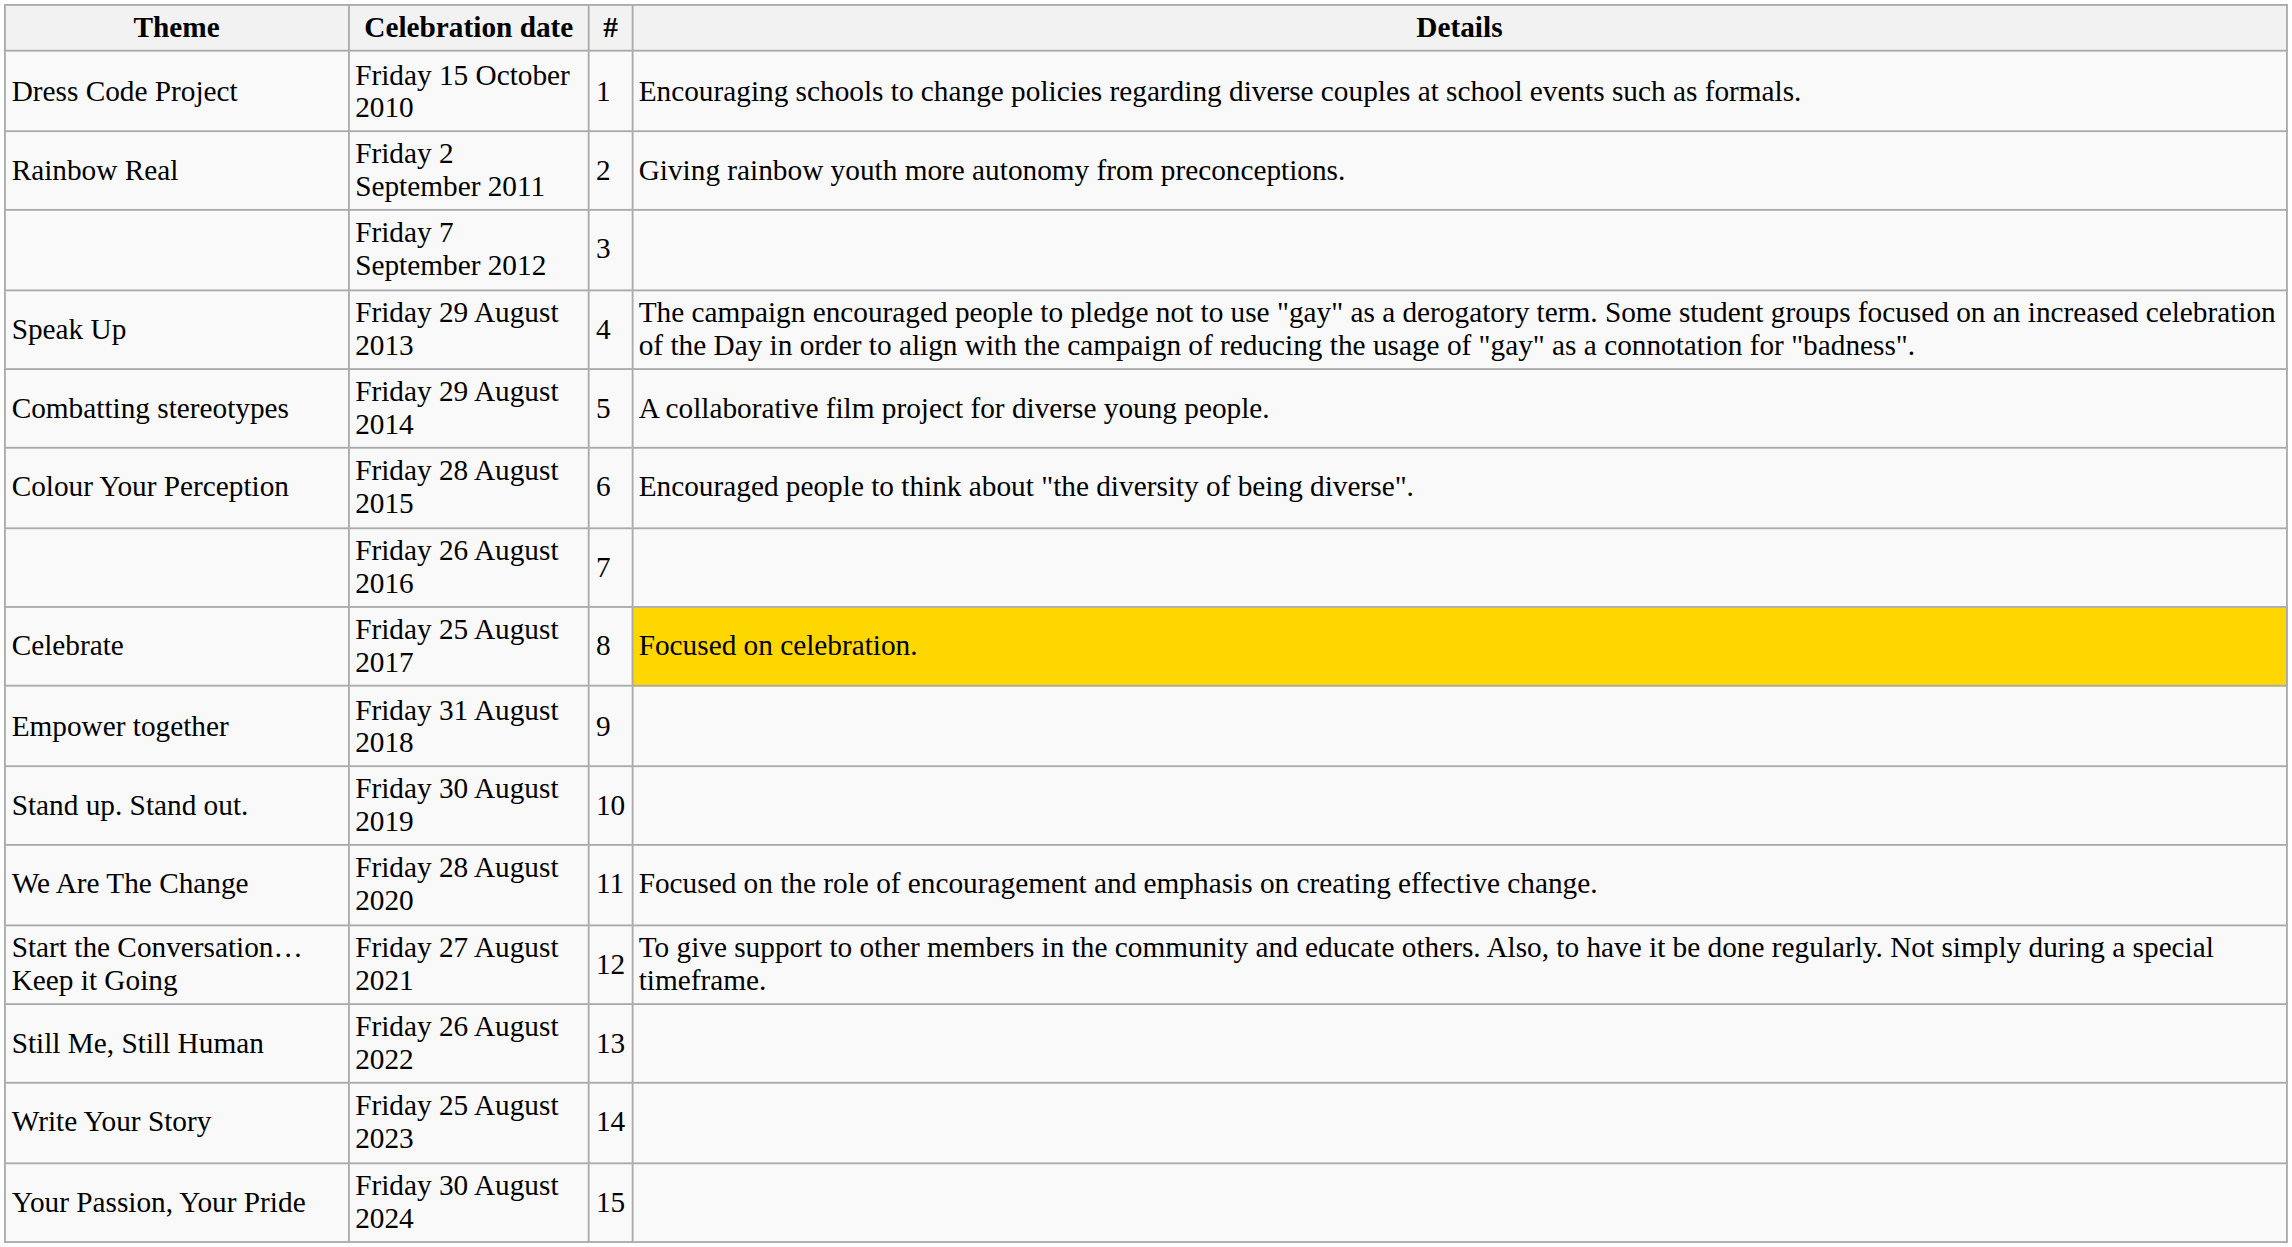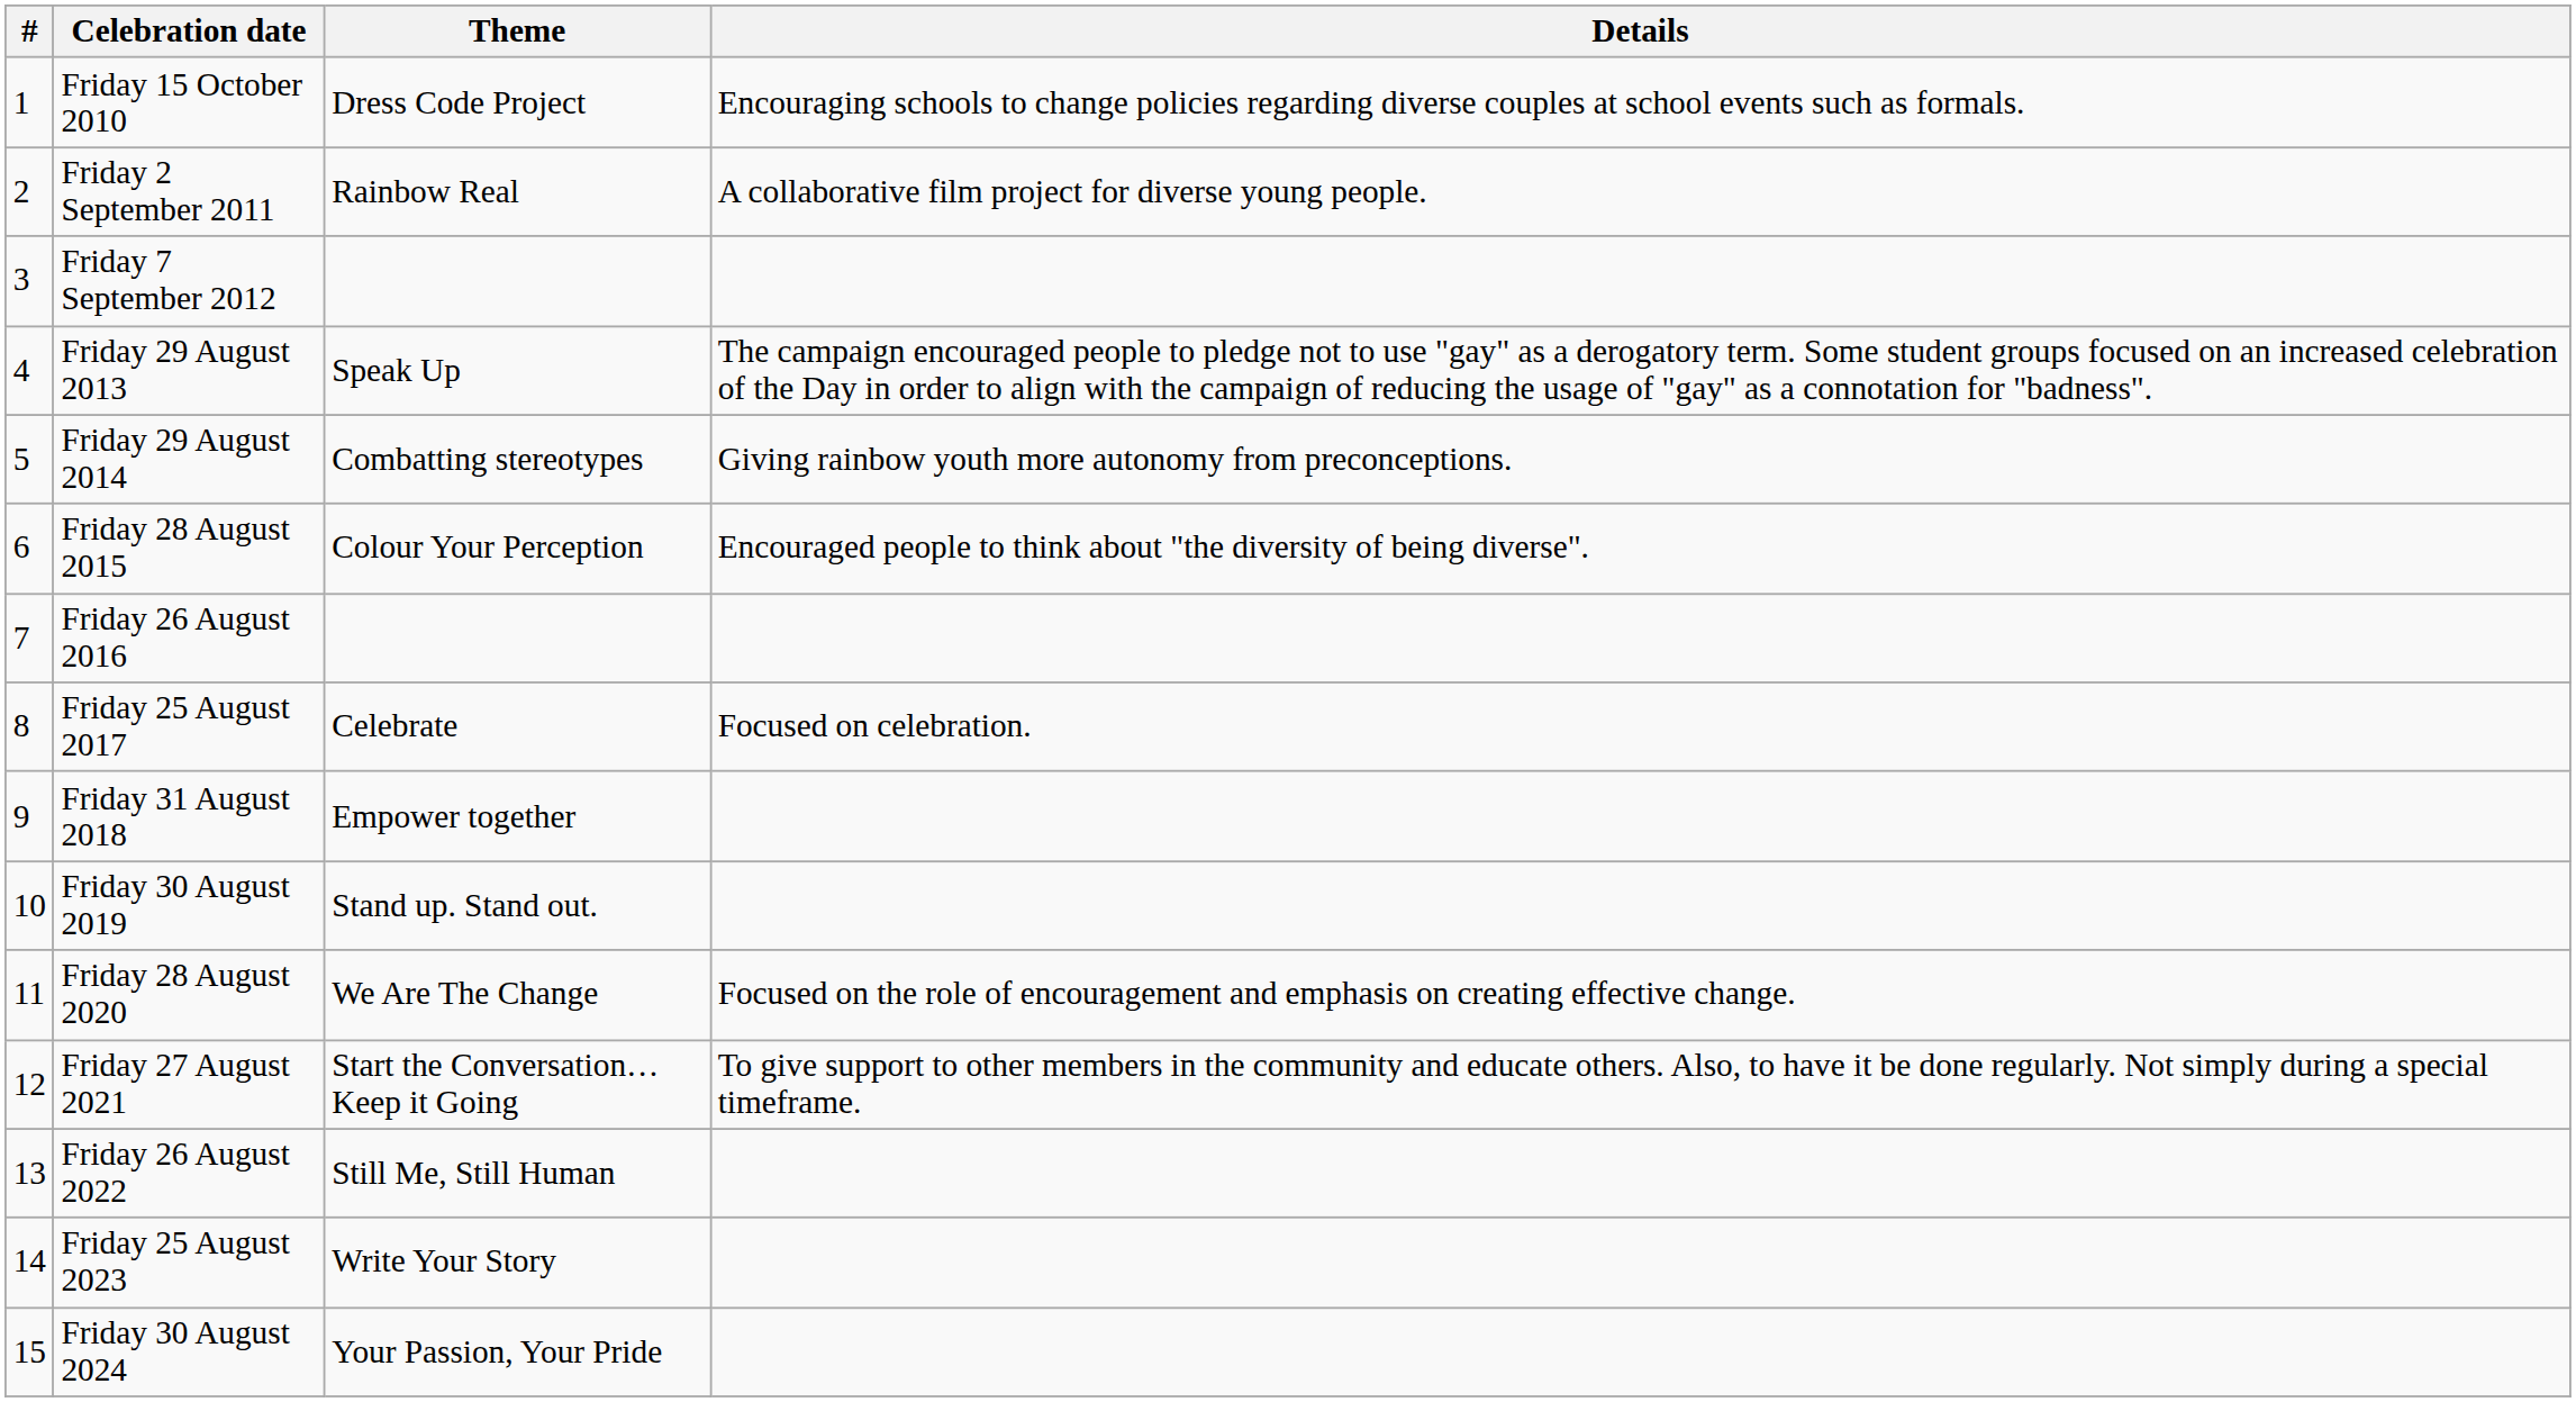columns swapped: # <-> Theme
Friday 2 September 2011 | Details: Giving rainbow youth more autonomy from preconceptions. -> A collaborative film project for diverse young people.
Friday 29 August 2014 | Details: A collaborative film project for diverse young people. -> Giving rainbow youth more autonomy from preconceptions.
Friday 25 August 2017 | Details: gold background -> no background
